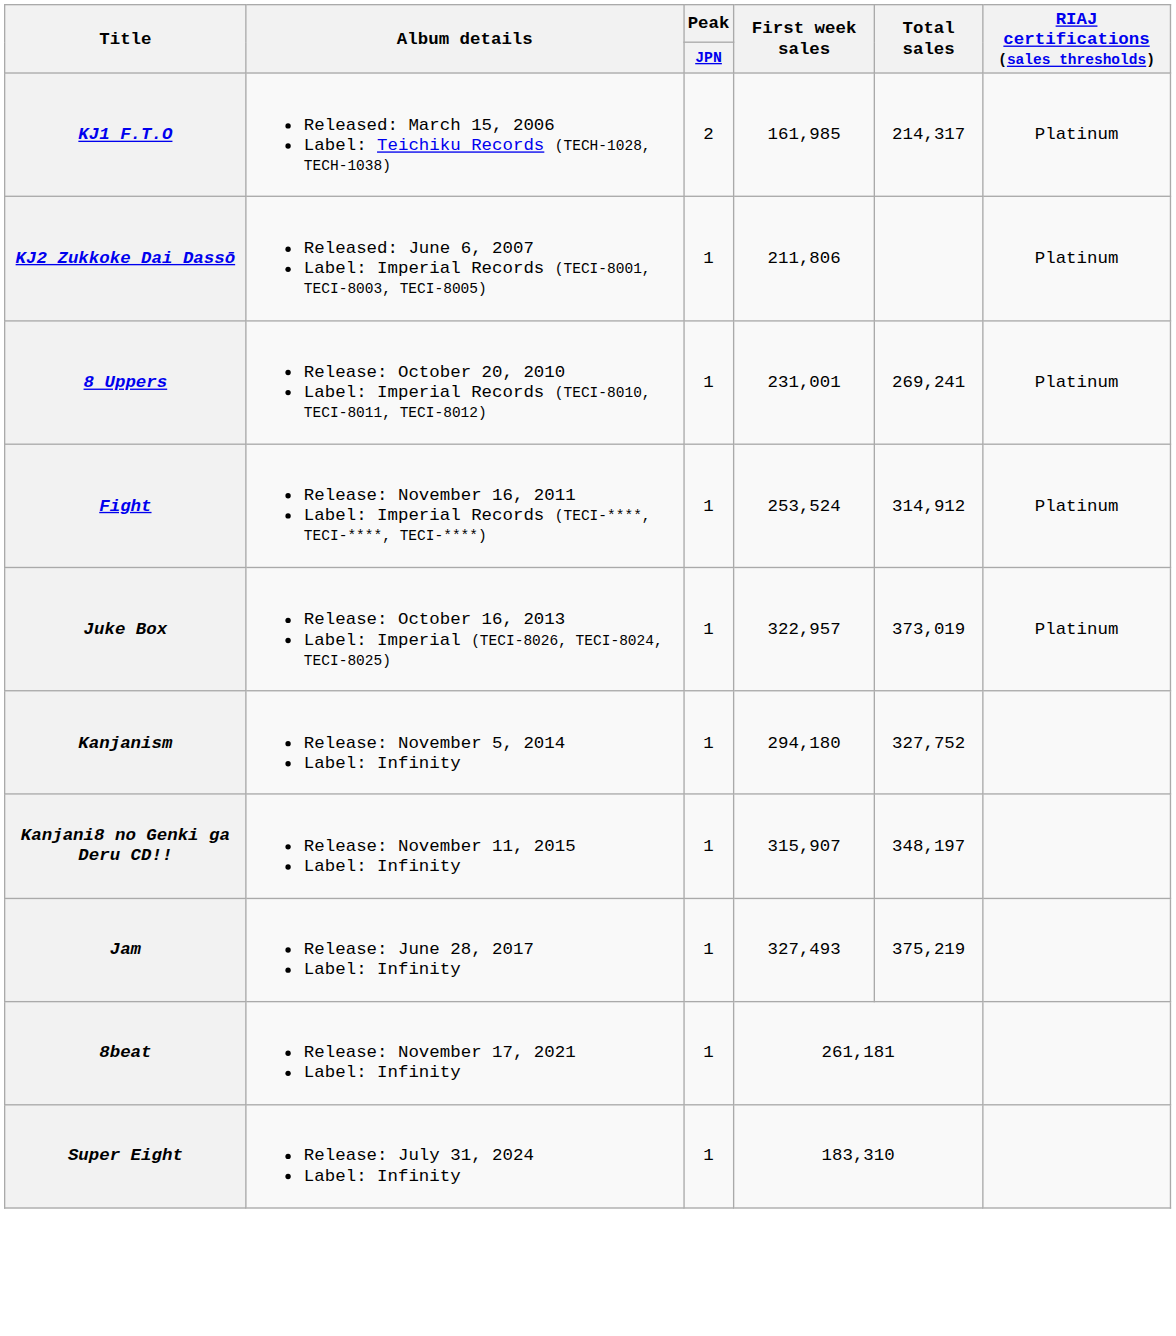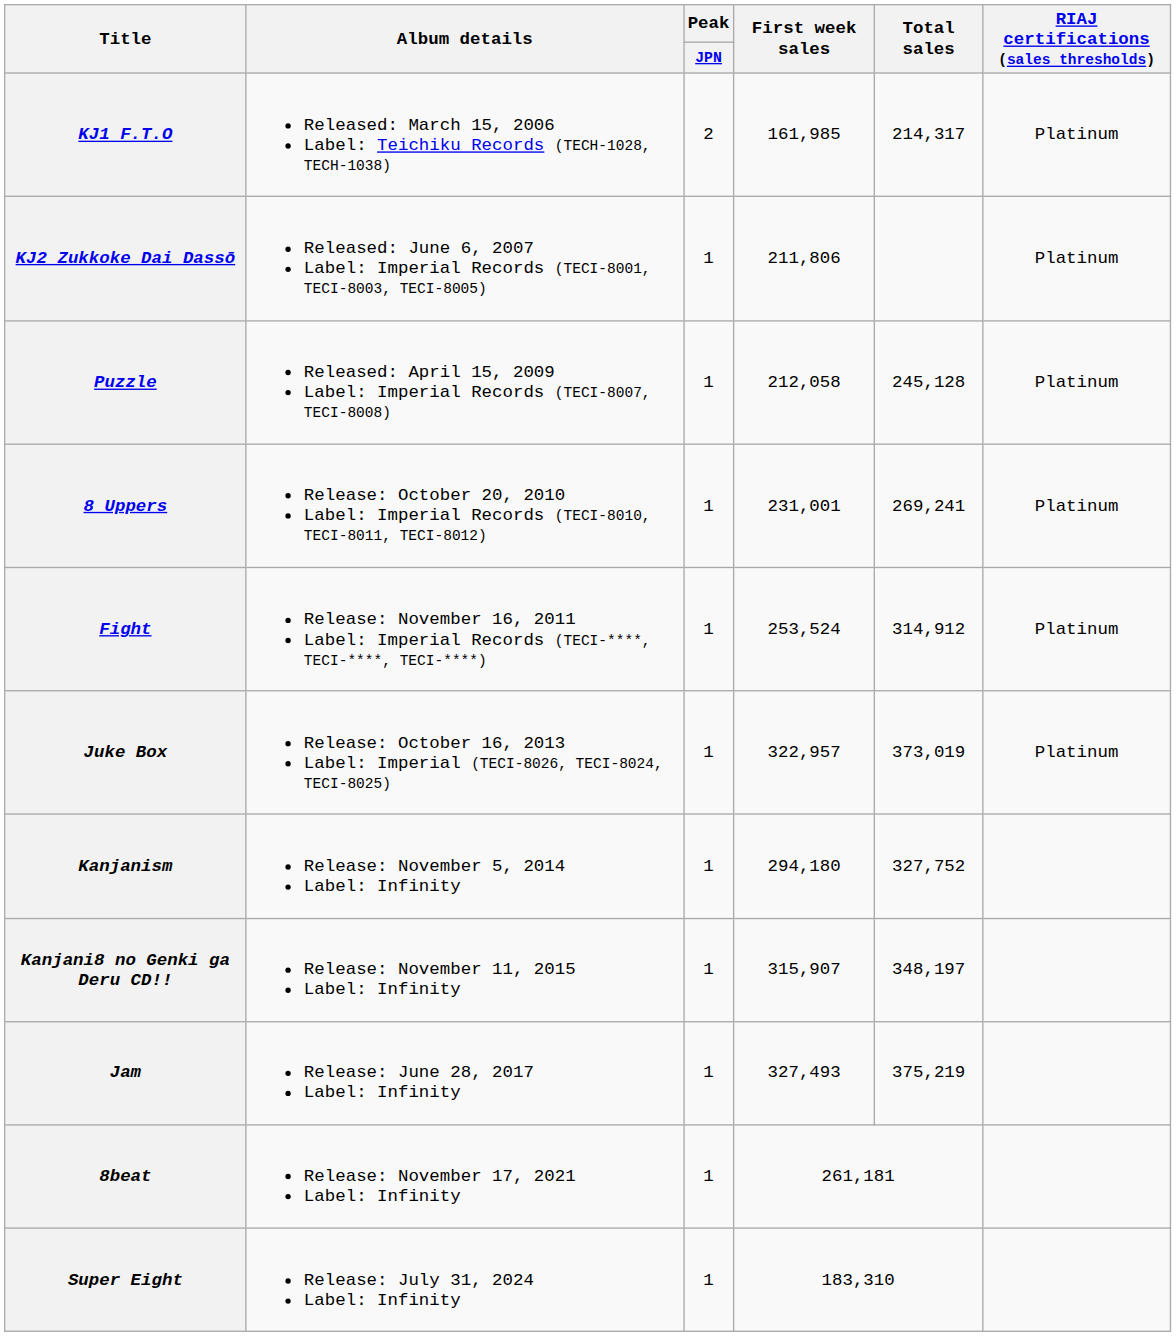+ row: Puzzle | Released: April 15, 2009 Label: Imperial Records (TECI-8007, TECI-8008) | 1 | 212,058 | 245,128 | Platinum
